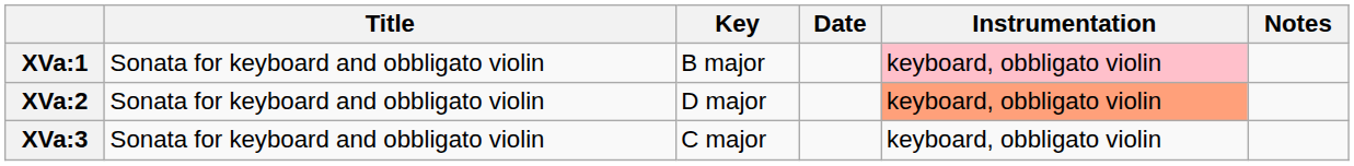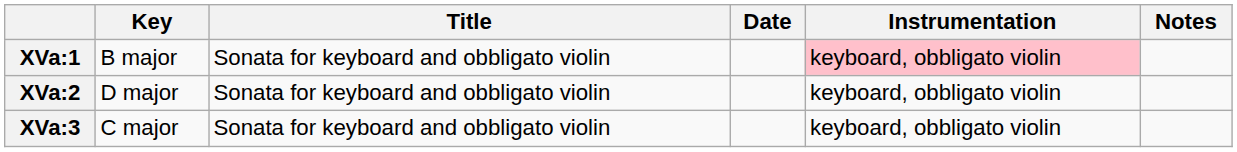columns swapped: Title <-> Key
XVa:2 | Instrumentation: lightsalmon background -> no background
